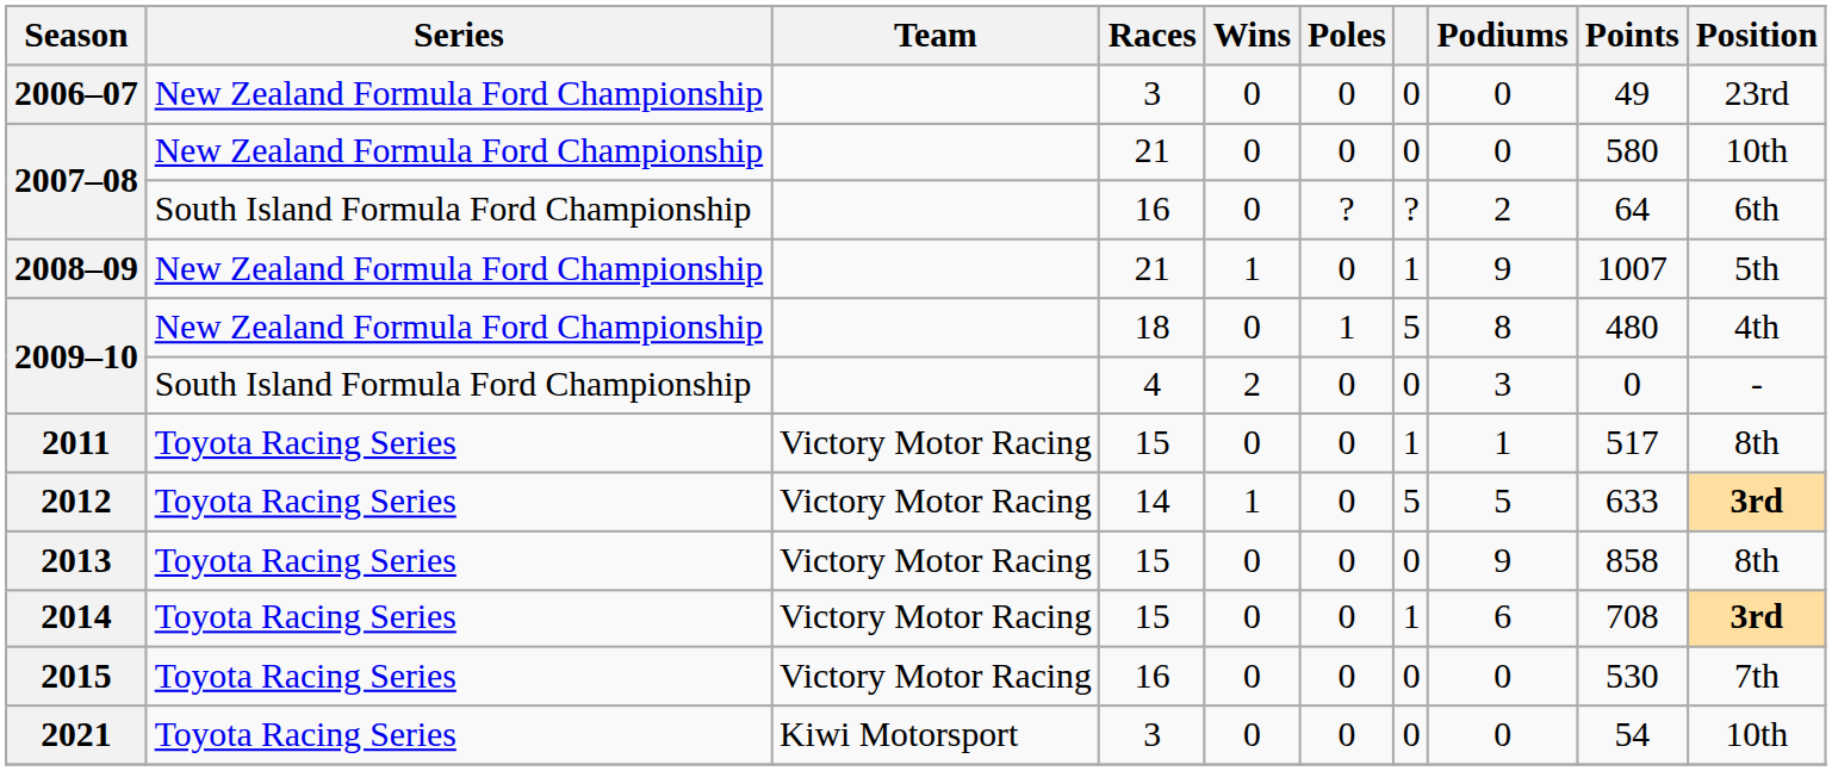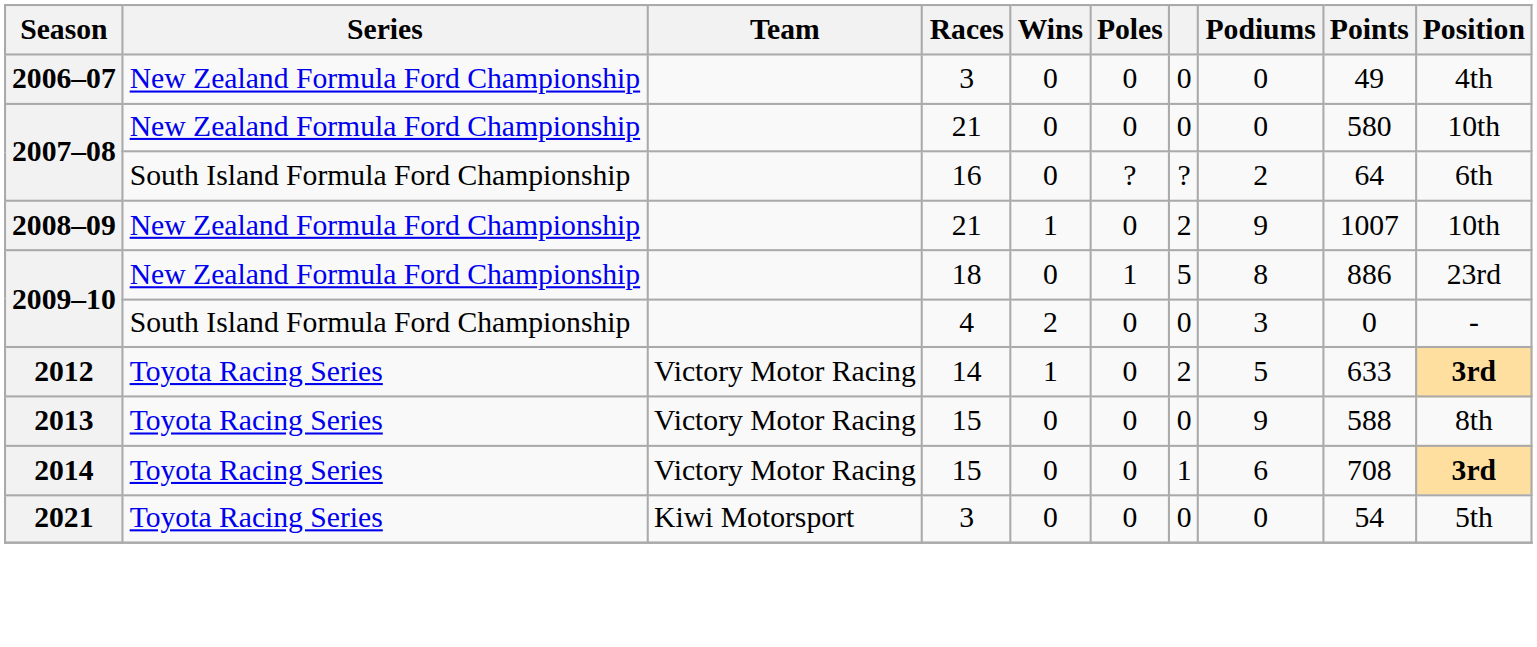2006–07 | Position: 23rd -> 4th
2008–09 | column 7: 1 -> 2
2008–09 | Position: 5th -> 10th
2009–10 / 18 | Points: 480 -> 886
2009–10 / 18 | Position: 4th -> 23rd
- row: 2011 | Toyota Racing Series | Victory Motor Racing | 15 | 0 | 0 | 1 | 1 | 517 | 8th
2012 | column 7: 5 -> 2
2013 | Points: 858 -> 588
- row: 2015 | Toyota Racing Series | Victory Motor Racing | 16 | 0 | 0 | 0 | 0 | 530 | 7th
2021 | Position: 10th -> 5th
